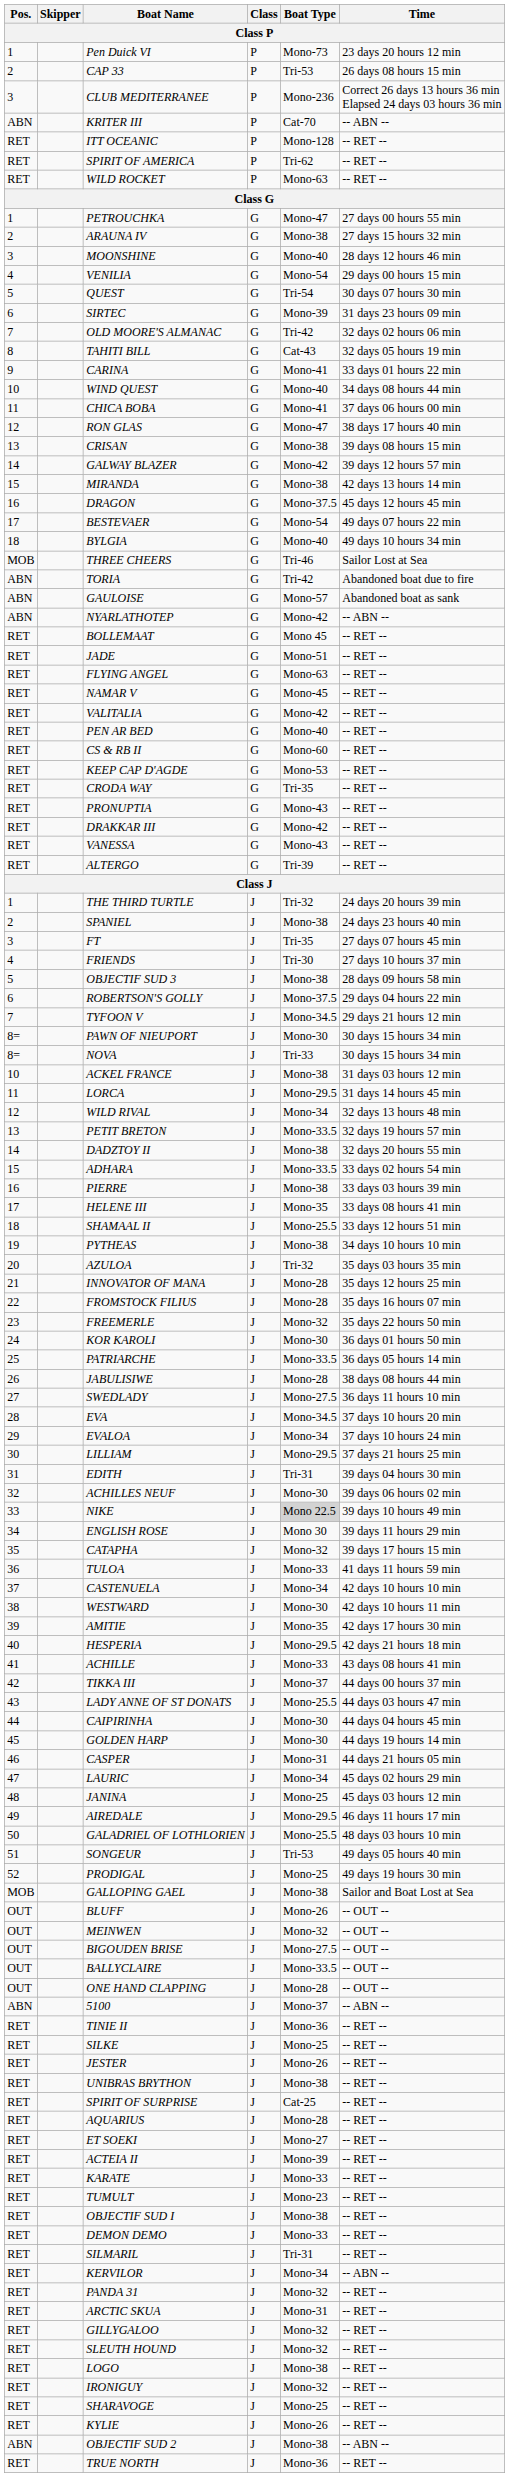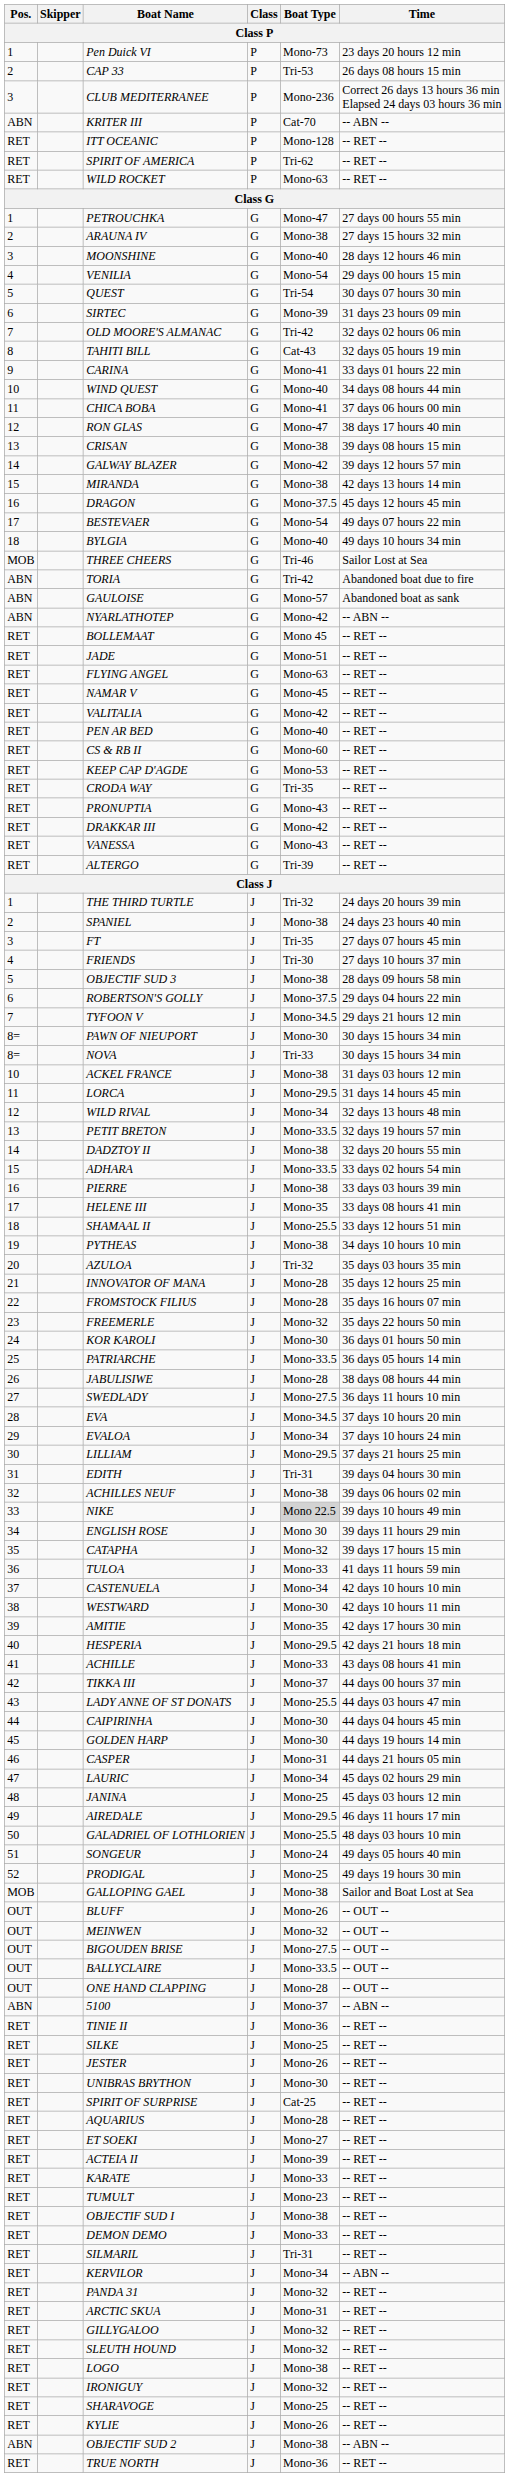ACHILLES NEUF | Boat Type: Mono-30 -> Mono-38
SONGEUR | Boat Type: Tri-53 -> Mono-24
UNIBRAS BRYTHON | Boat Type: Mono-38 -> Mono-30
